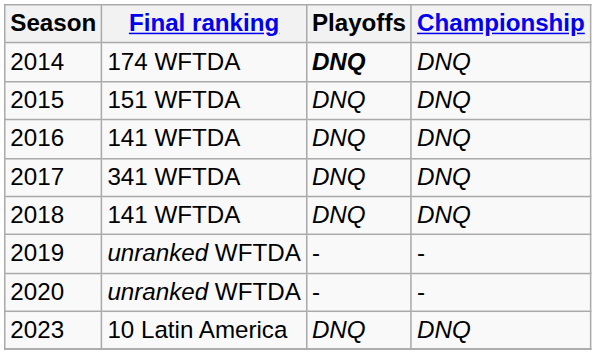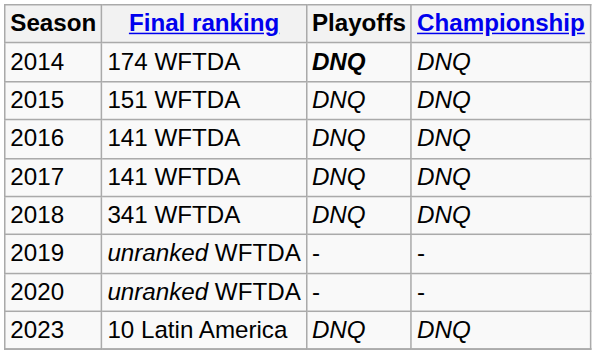2017 | Final ranking: 341 WFTDA -> 141 WFTDA
2018 | Final ranking: 141 WFTDA -> 341 WFTDA
